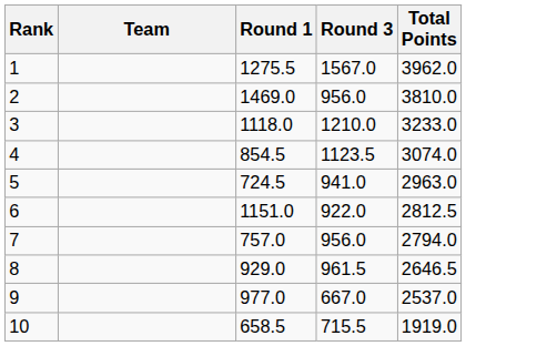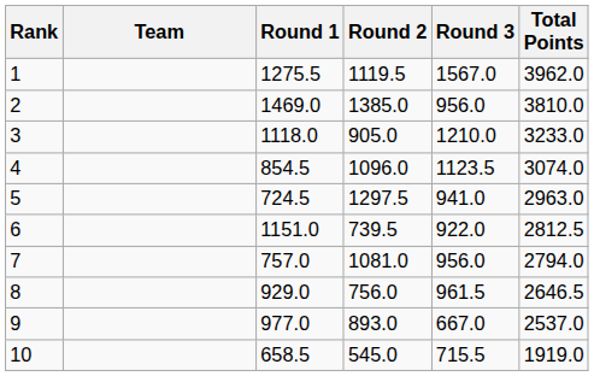+ column: Round 2 | 1119.5 | 1385.0 | 905.0 | 1096.0 | 1297.5 | 739.5 | 1081.0 | 756.0 | 893.0 | 545.0
